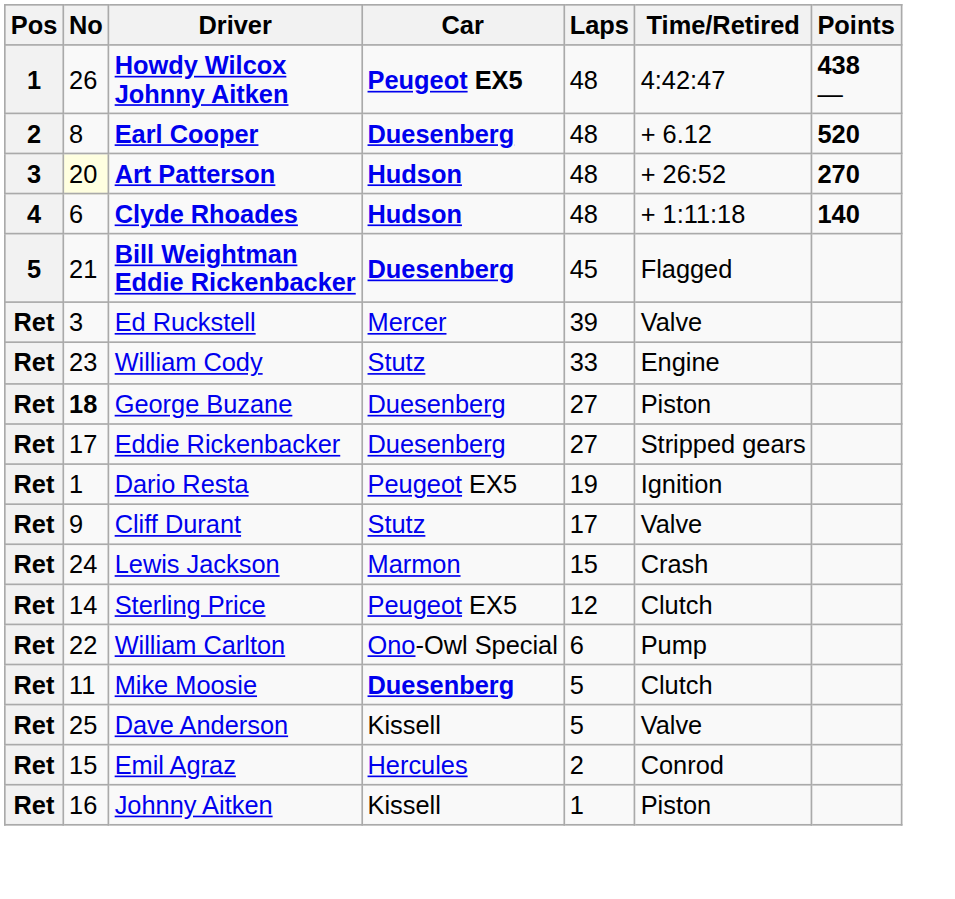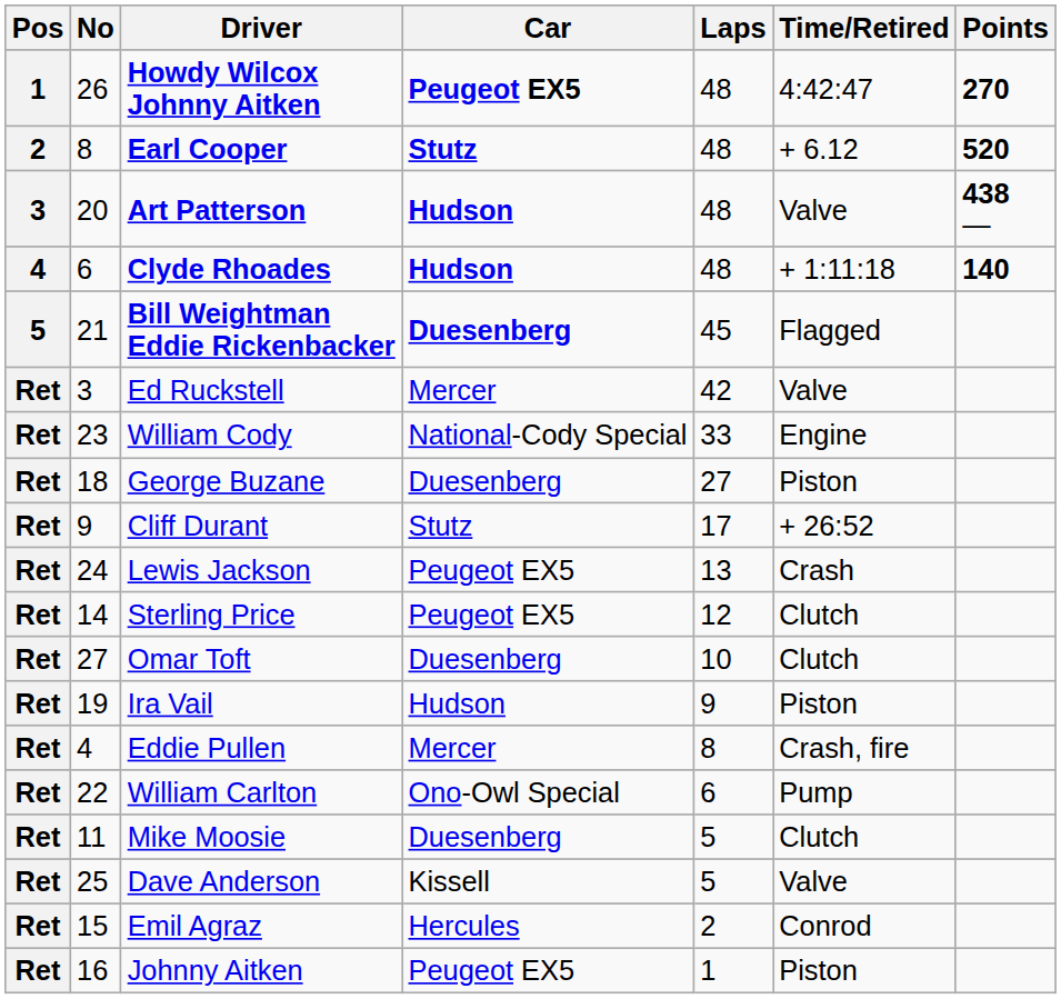Howdy Wilcox Johnny Aitken | Points: 438 — -> 270
Earl Cooper | Car: Duesenberg -> Stutz
Art Patterson | No: lightyellow background -> no background
Art Patterson | Time/Retired: + 26:52 -> Valve
Art Patterson | Points: 270 -> 438 —
Ed Ruckstell | Laps: 39 -> 42
William Cody | Car: Stutz -> National-Cody Special
George Buzane | No: bold -> normal
- row: Ret | 17 | Eddie Rickenbacker | Duesenberg | 27 | Stripped gears
- row: Ret | 1 | Dario Resta | Peugeot EX5 | 19 | Ignition
Cliff Durant | Time/Retired: Valve -> + 26:52
Lewis Jackson | Car: Marmon -> Peugeot EX5
Lewis Jackson | Laps: 15 -> 13
+ row: Ret | 27 | Omar Toft | Duesenberg | 10 | Clutch
+ row: Ret | 19 | Ira Vail | Hudson | 9 | Piston
+ row: Ret | 4 | Eddie Pullen | Mercer | 8 | Crash, fire
Mike Moosie | Car: bold -> normal
Johnny Aitken | Car: Kissell -> Peugeot EX5
